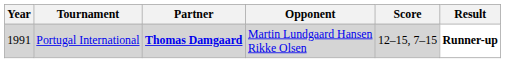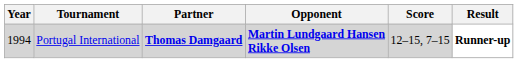Portugal International | Year: 1991 -> 1994
Portugal International | Opponent: normal -> bold
